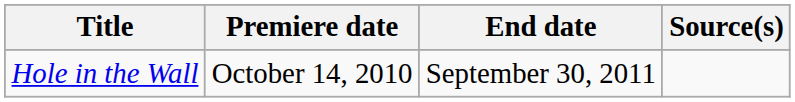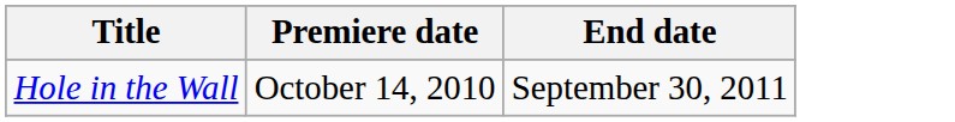- column: Source(s)
